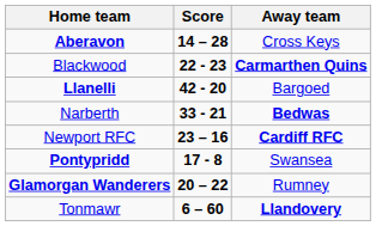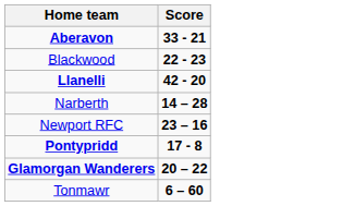- column: Away team | Cross Keys | Carmarthen Quins | Bargoed | Bedwas | Cardiff RFC | Swansea | Rumney | Llandovery
Aberavon | Score: 14 – 28 -> 33 - 21
Narberth | Score: 33 - 21 -> 14 – 28
